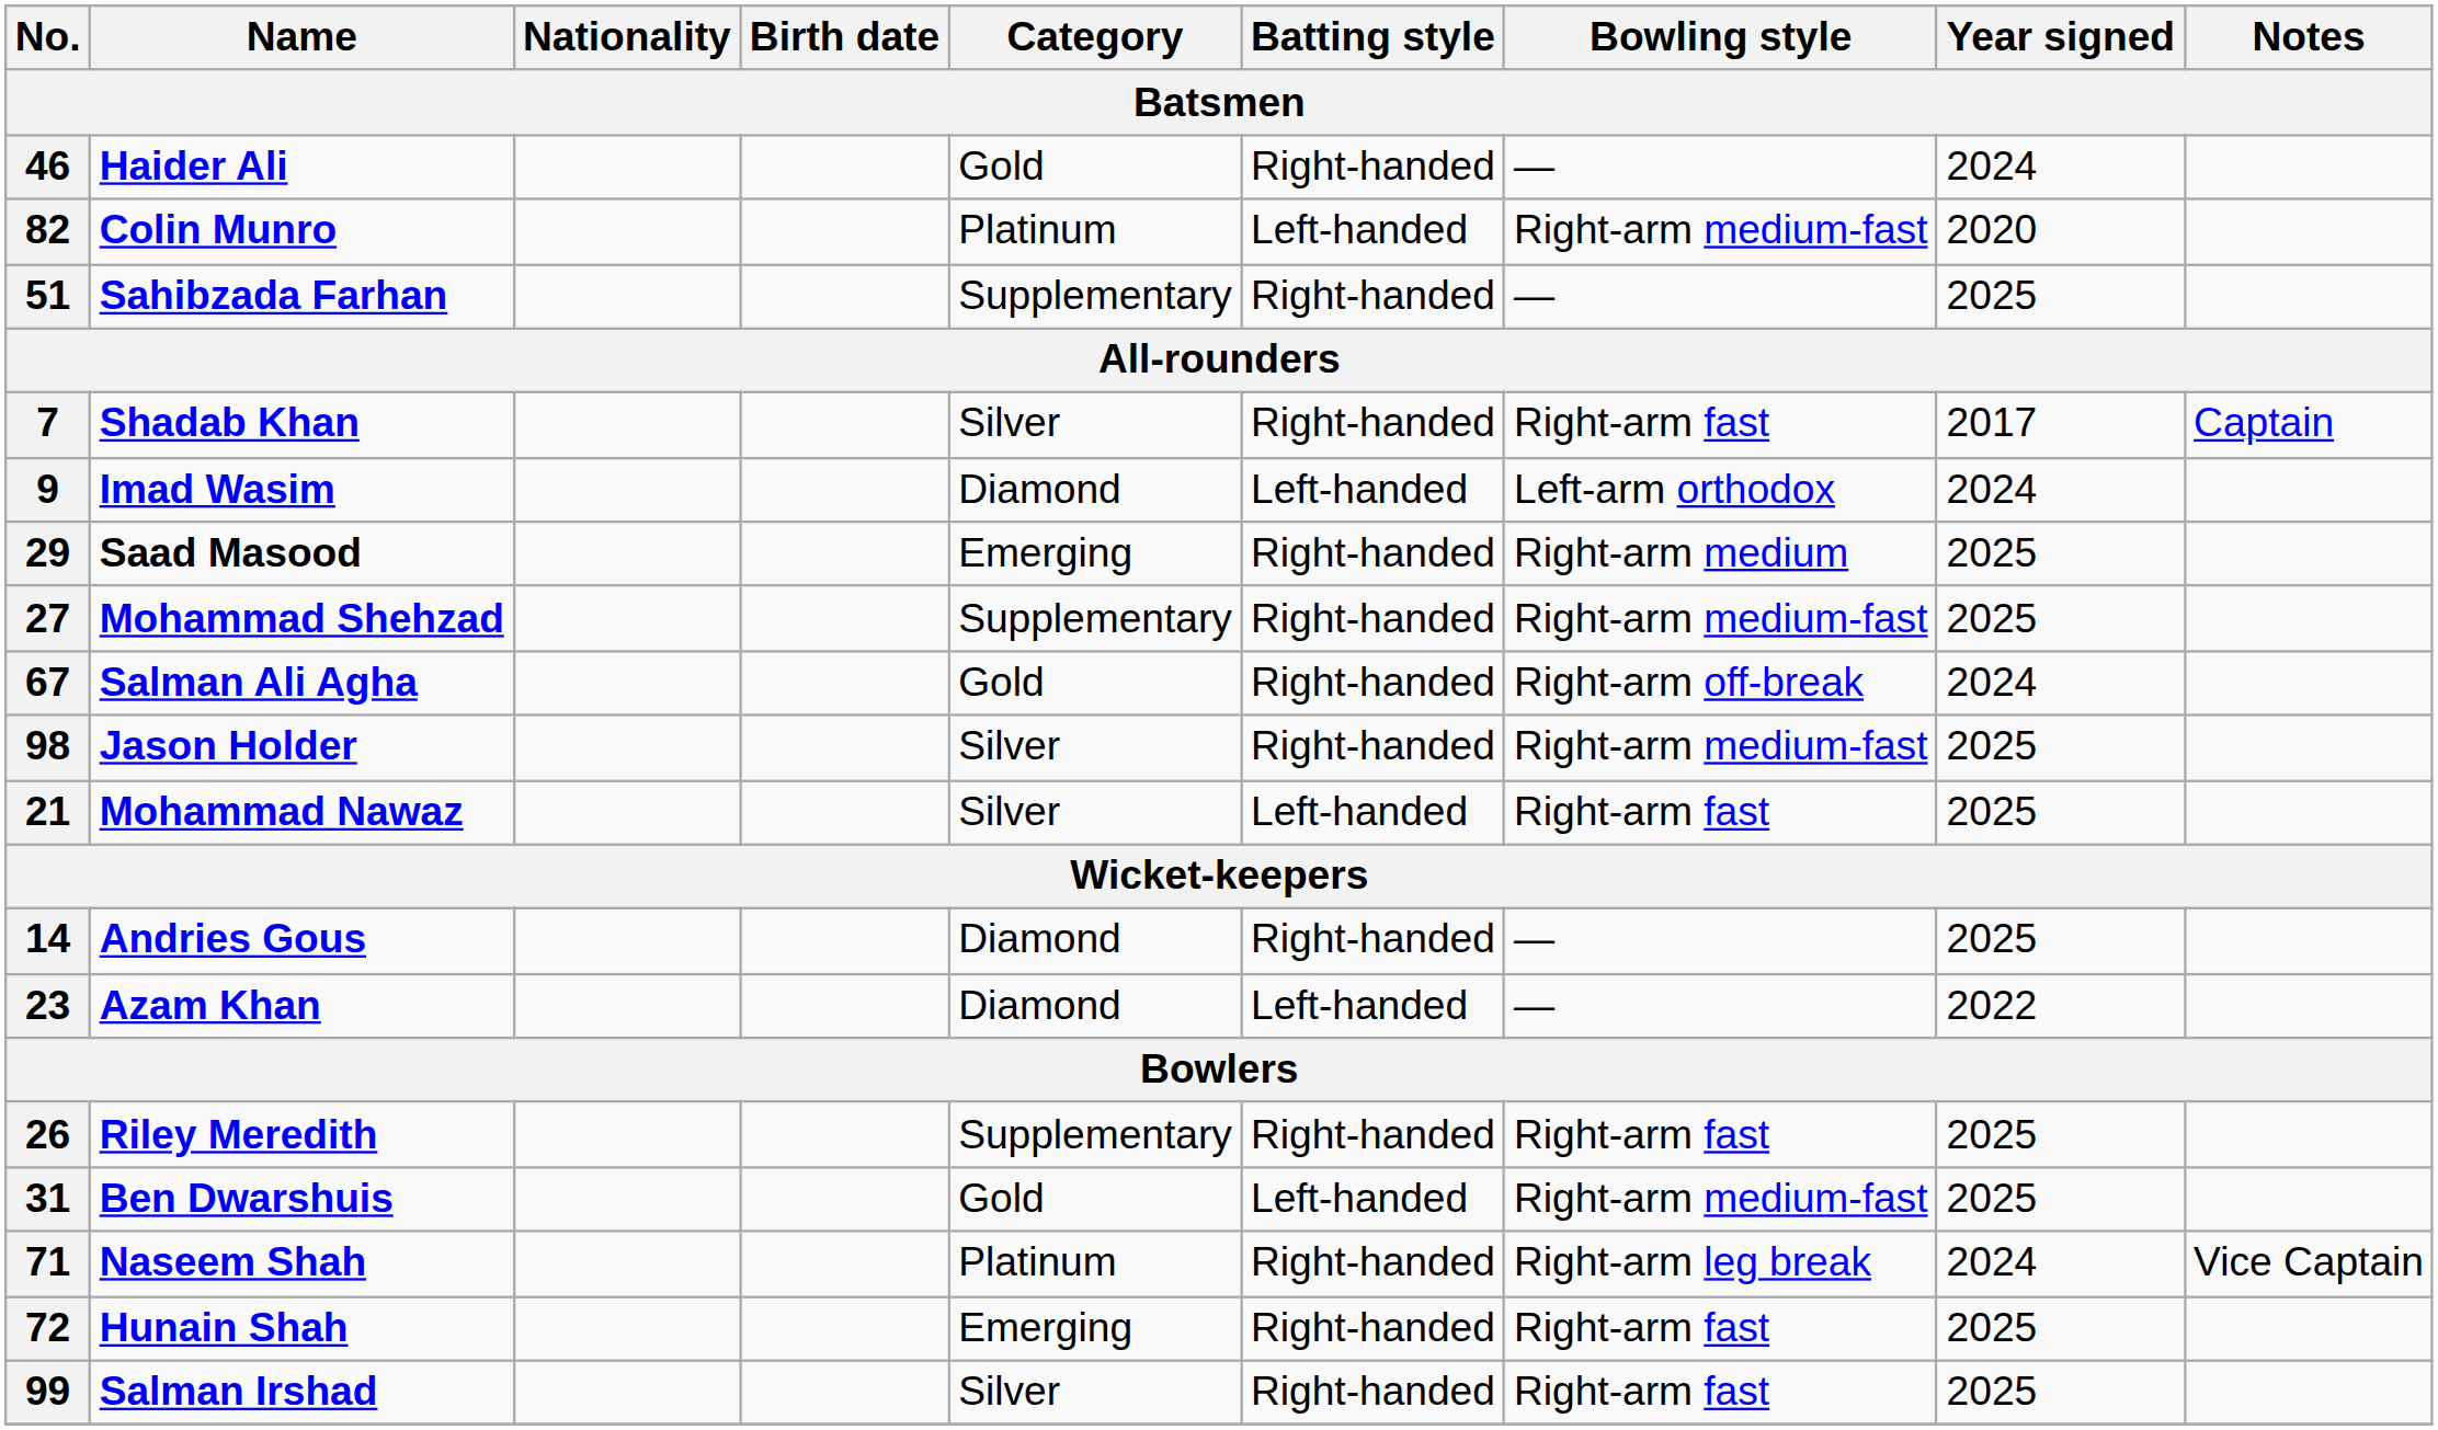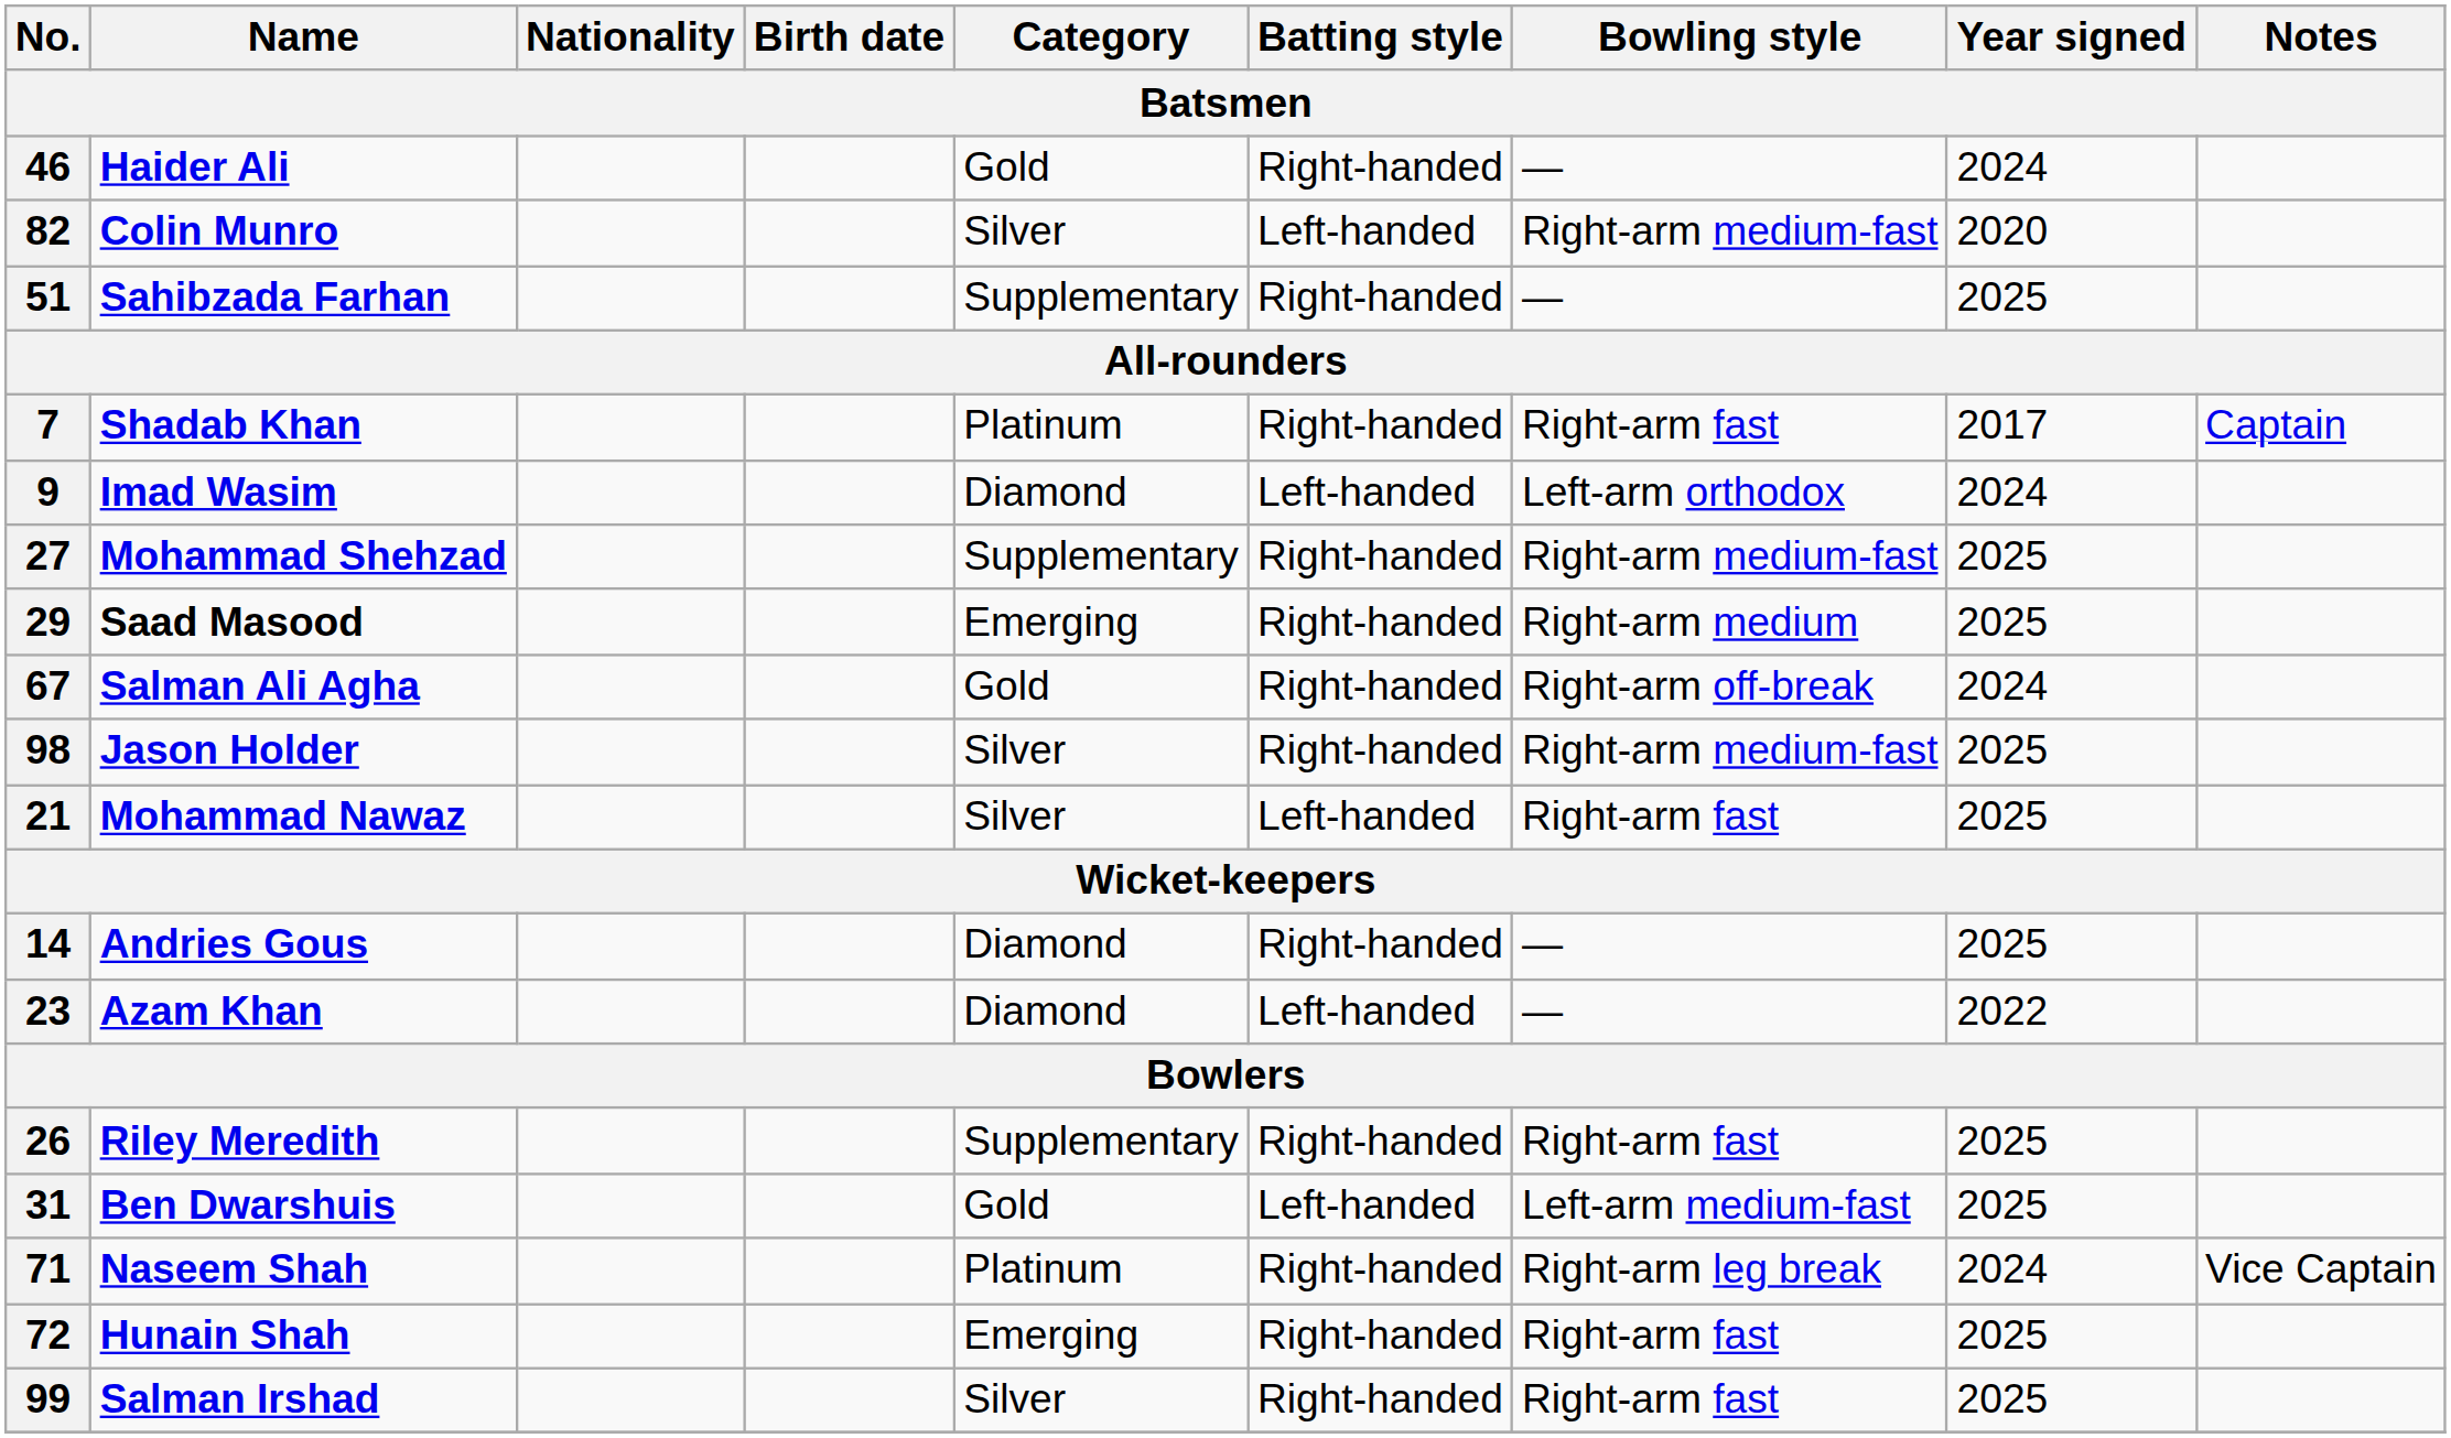82 | Category: Platinum -> Silver
7 | Category: Silver -> Platinum
rows swapped: 27 <-> 29
31 | Bowling style: Right-arm medium-fast -> Left-arm medium-fast
